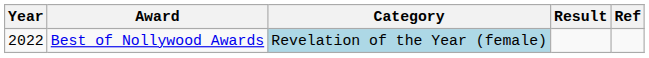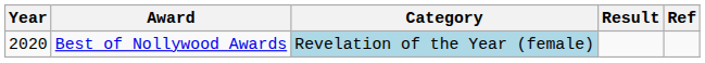Best of Nollywood Awards | Year: 2022 -> 2020
